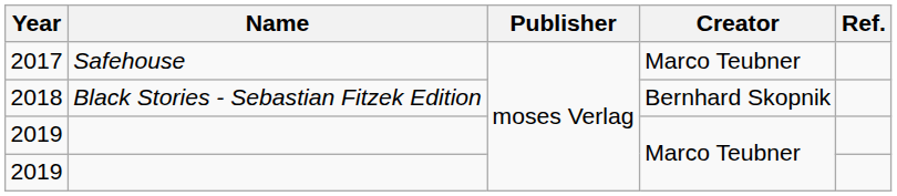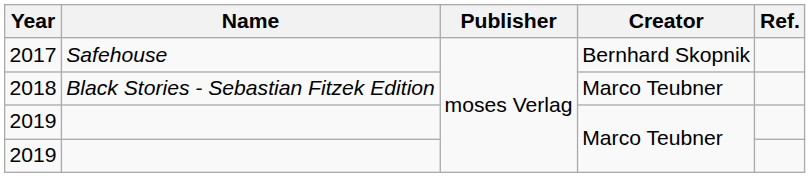2017 | Creator: Marco Teubner -> Bernhard Skopnik
2018 | Creator: Bernhard Skopnik -> Marco Teubner
